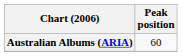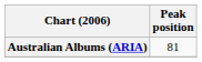Australian Albums (ARIA) | Peak position: 60 -> 81
